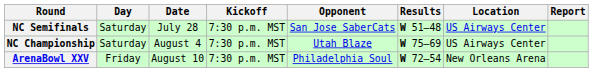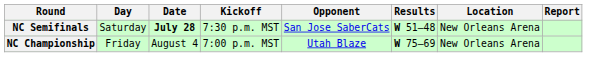NC Semifinals | Date: normal -> bold
NC Semifinals | Location: US Airways Center -> New Orleans Arena
NC Championship | Day: Saturday -> Friday
NC Championship | Kickoff: 7:30 p.m. MST -> 7:00 p.m. MST
NC Championship | Location: US Airways Center -> New Orleans Arena
- row: ArenaBowl XXV | Friday | August 10 | 7:30 p.m. MST | Philadelphia Soul | W 72–54 | New Orleans Arena
